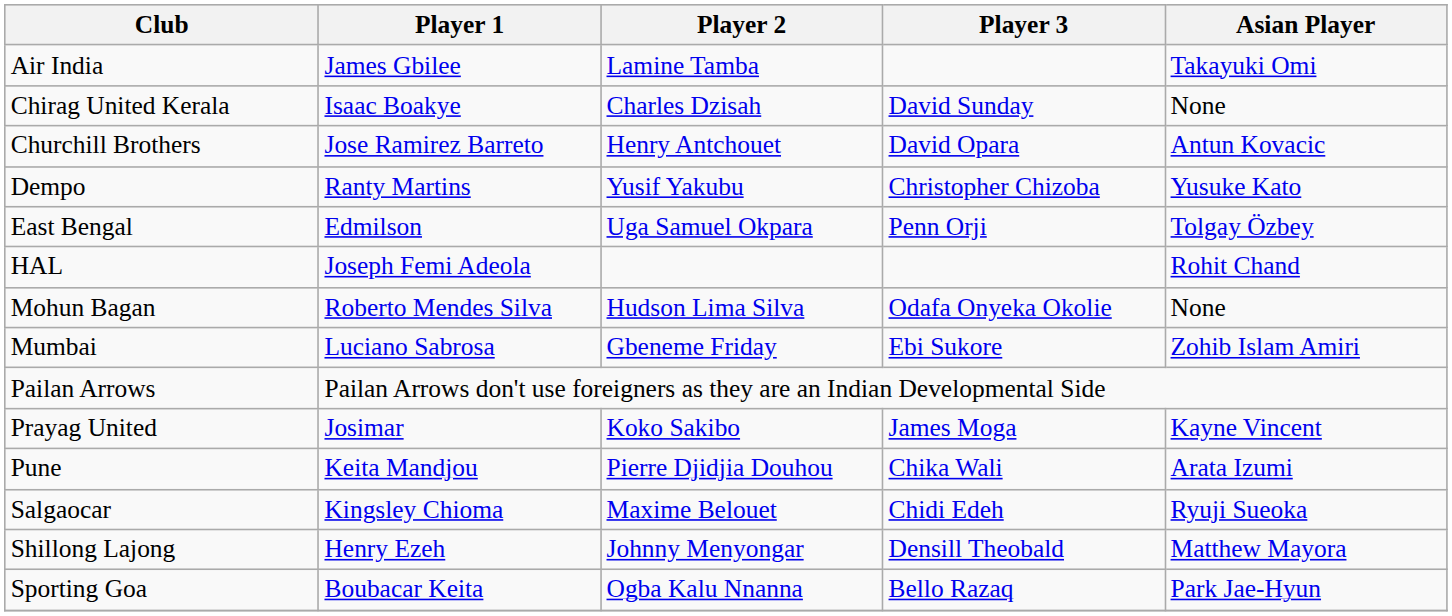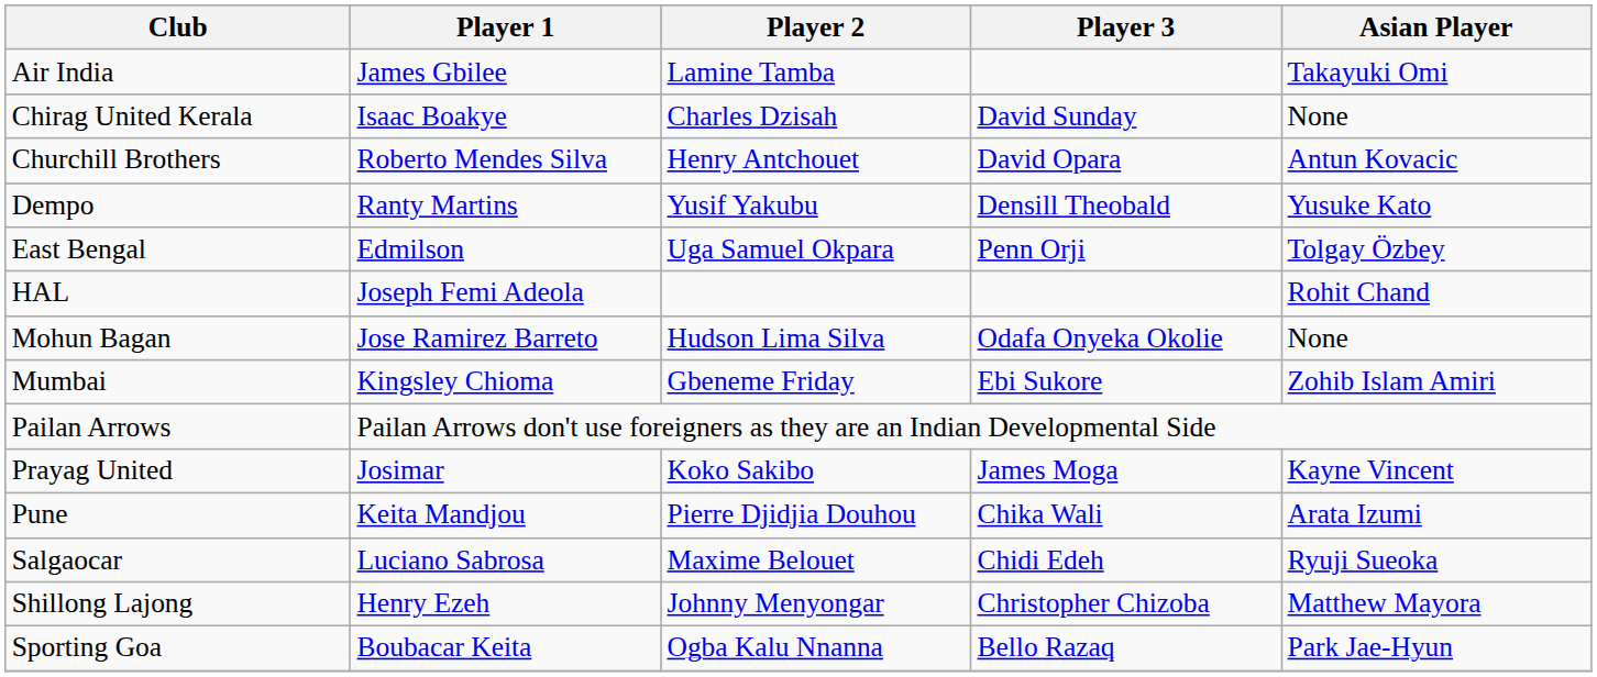Churchill Brothers | Player 1: Jose Ramirez Barreto -> Roberto Mendes Silva
Dempo | Player 3: Christopher Chizoba -> Densill Theobald
Mohun Bagan | Player 1: Roberto Mendes Silva -> Jose Ramirez Barreto
Mumbai | Player 1: Luciano Sabrosa -> Kingsley Chioma
Salgaocar | Player 1: Kingsley Chioma -> Luciano Sabrosa
Shillong Lajong | Player 3: Densill Theobald -> Christopher Chizoba
